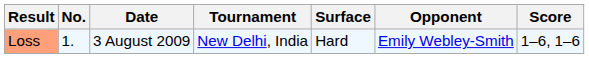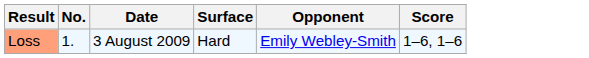- column: Tournament | New Delhi, India
